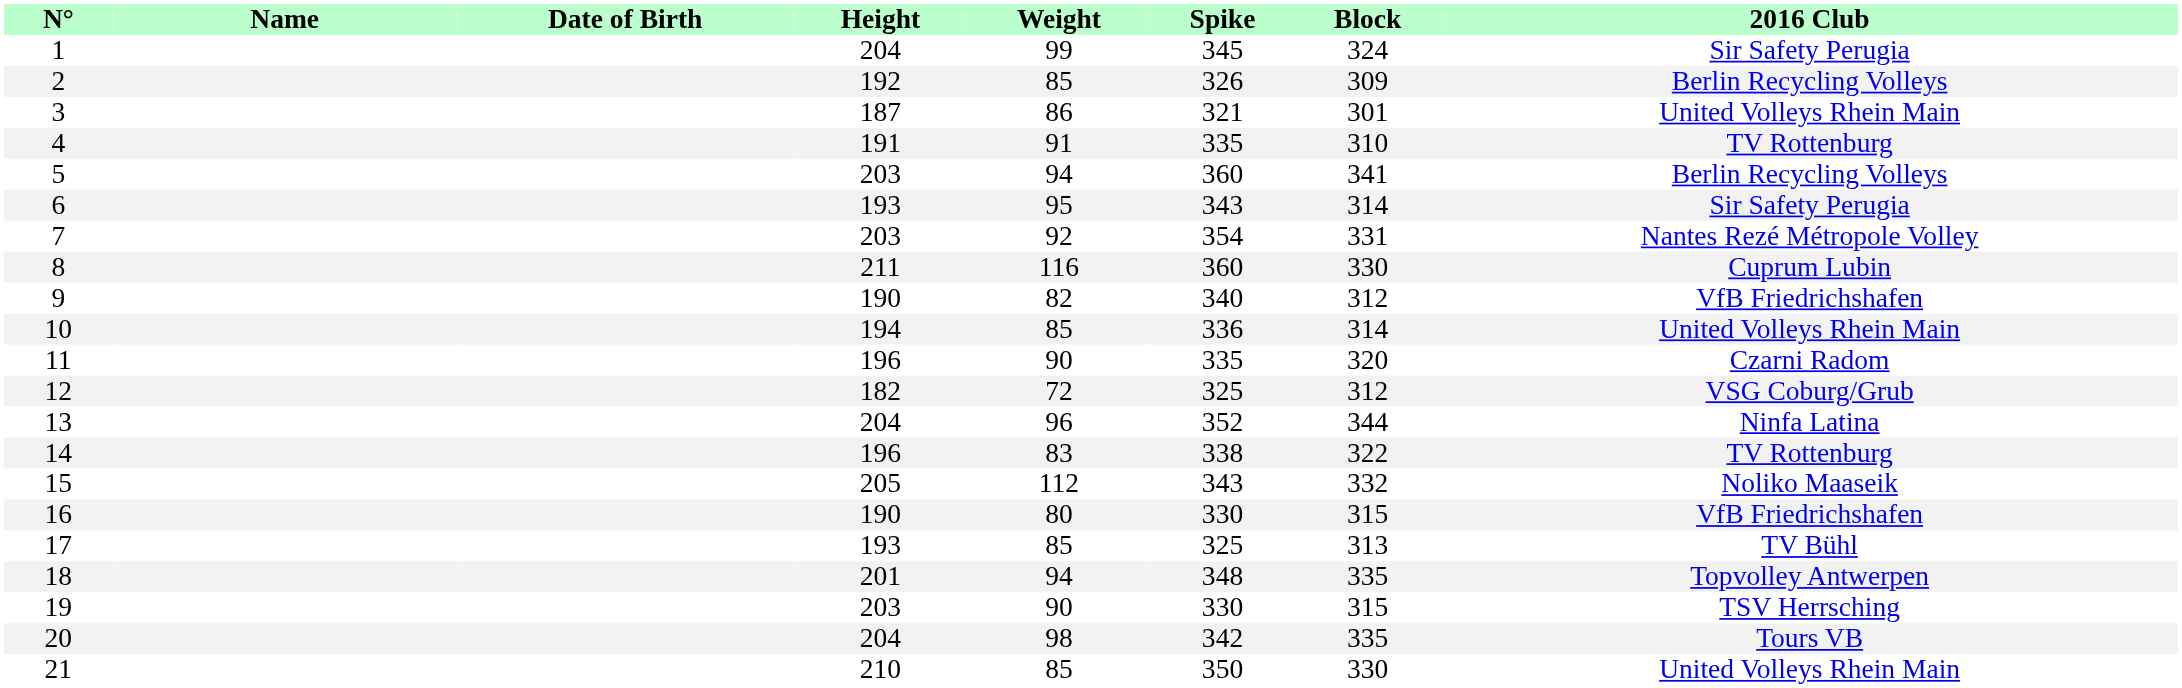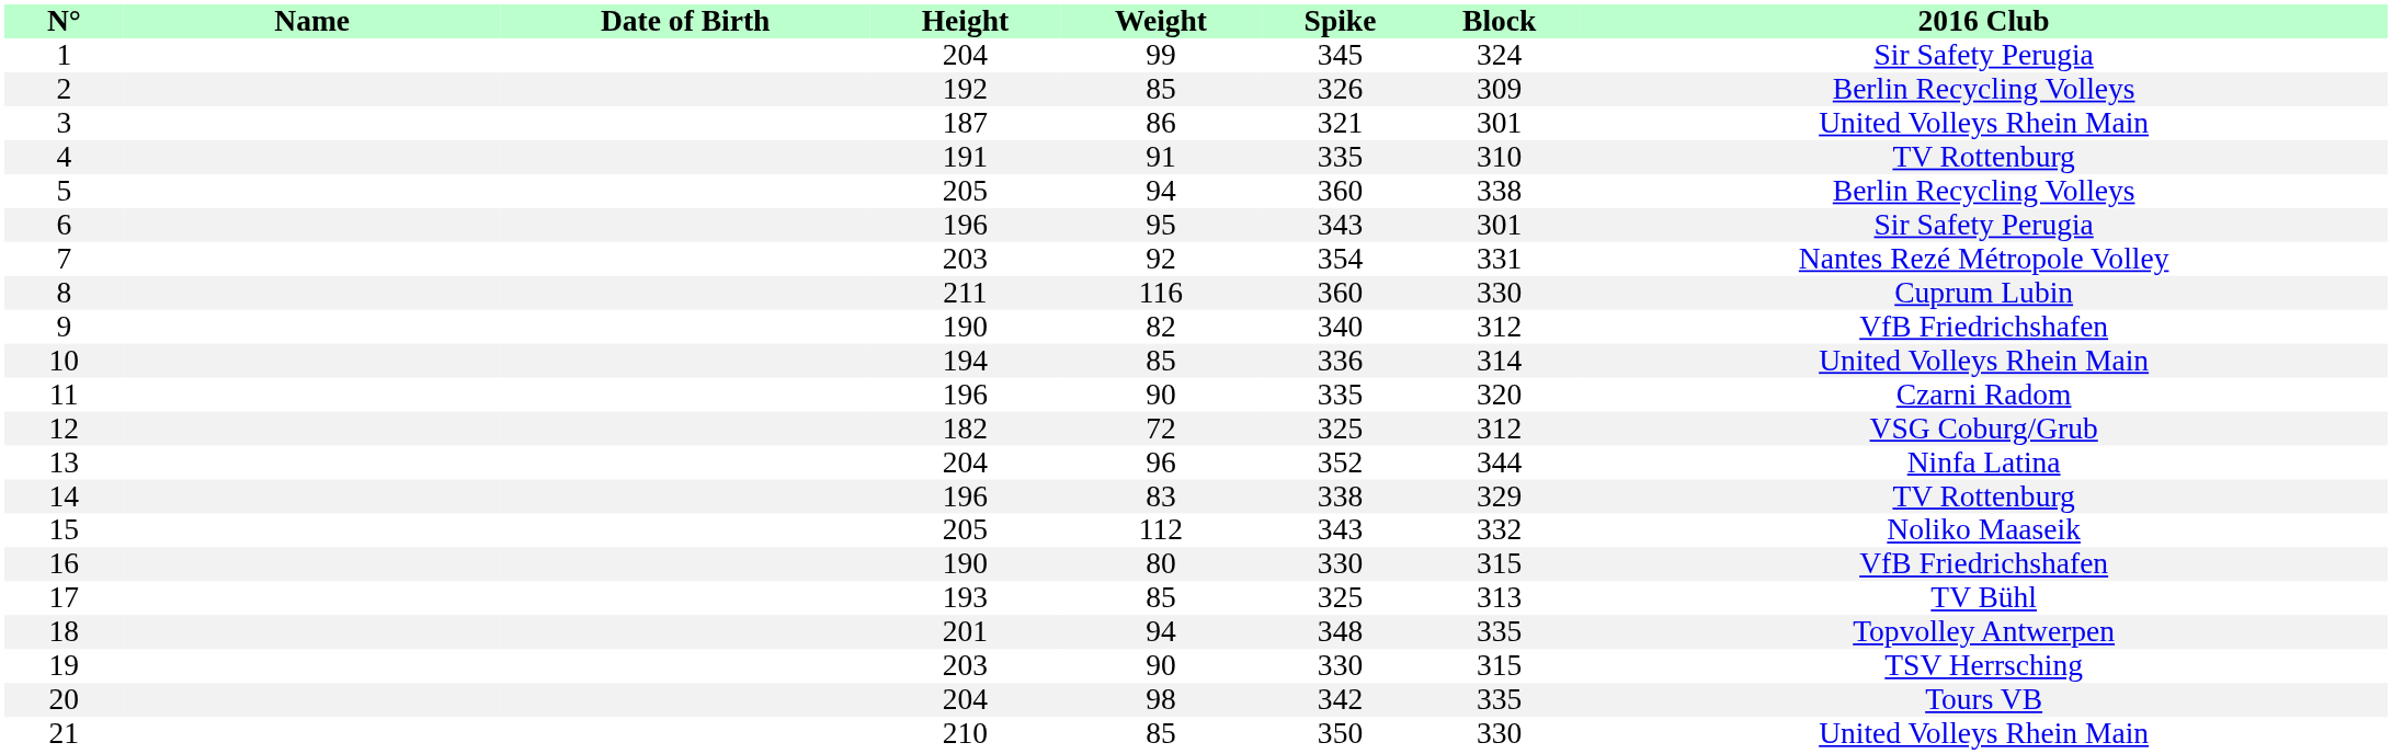5 | Height: 203 -> 205
5 | Block: 341 -> 338
6 | Height: 193 -> 196
6 | Block: 314 -> 301
14 | Block: 322 -> 329
